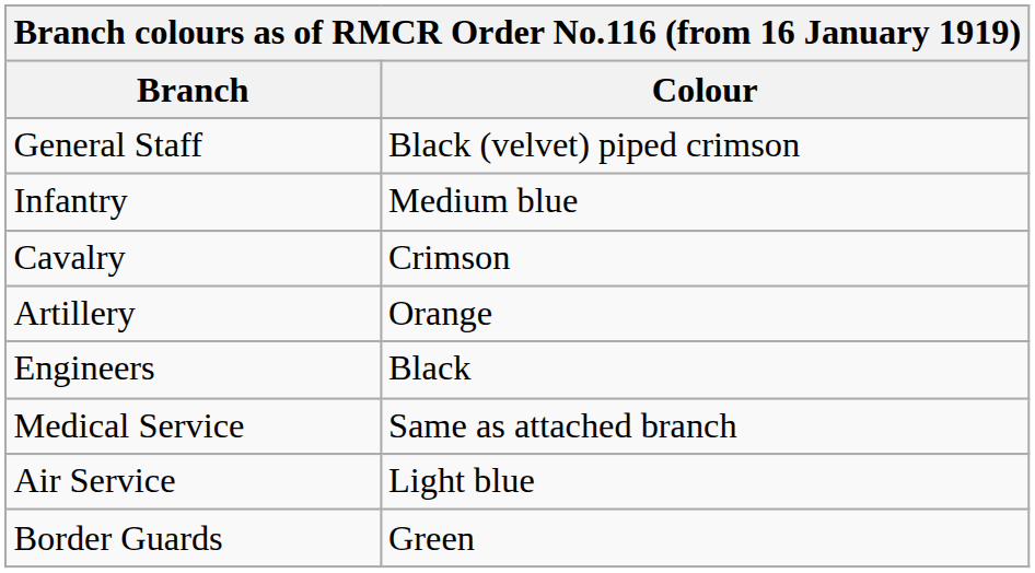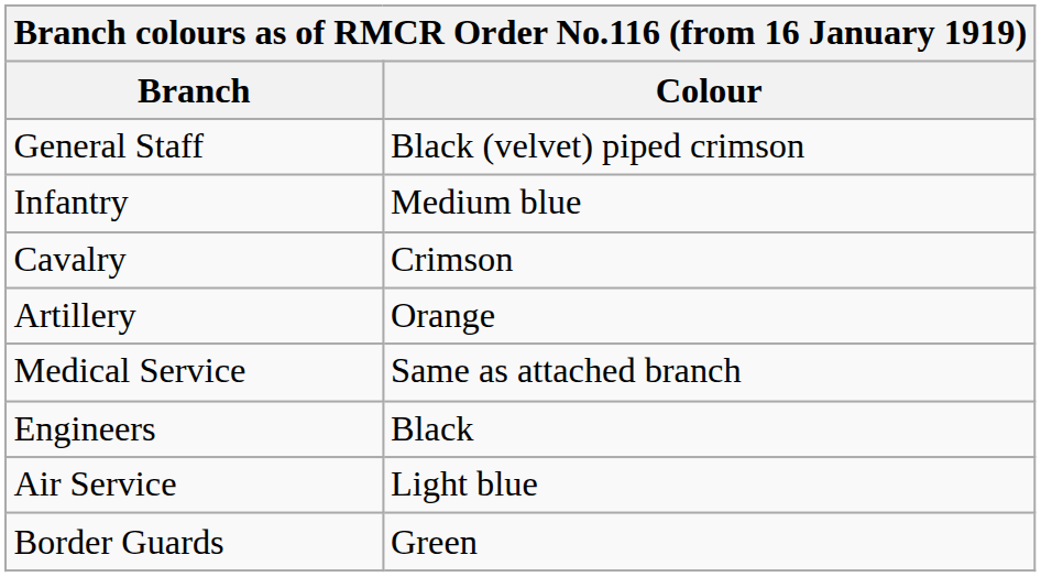rows swapped: Engineers <-> Medical Service
